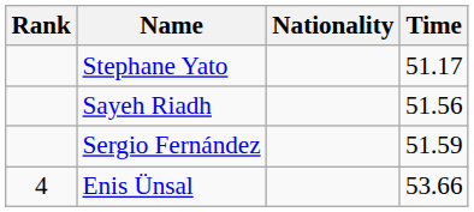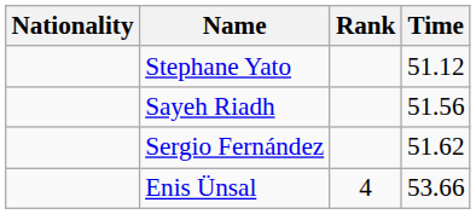columns swapped: Rank <-> Nationality
Stephane Yato | Time: 51.17 -> 51.12
Sergio Fernández | Time: 51.59 -> 51.62
